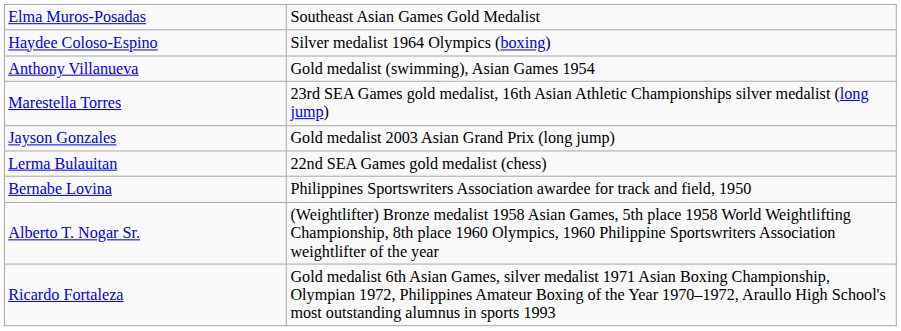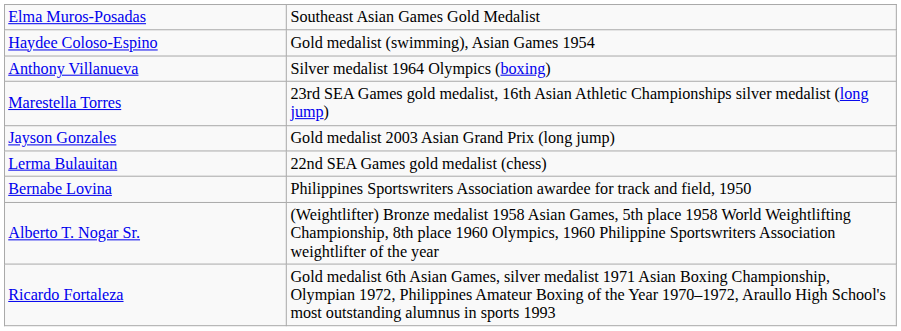Haydee Coloso-Espino | column 2: Silver medalist 1964 Olympics (boxing) -> Gold medalist (swimming), Asian Games 1954
Anthony Villanueva | column 2: Gold medalist (swimming), Asian Games 1954 -> Silver medalist 1964 Olympics (boxing)
